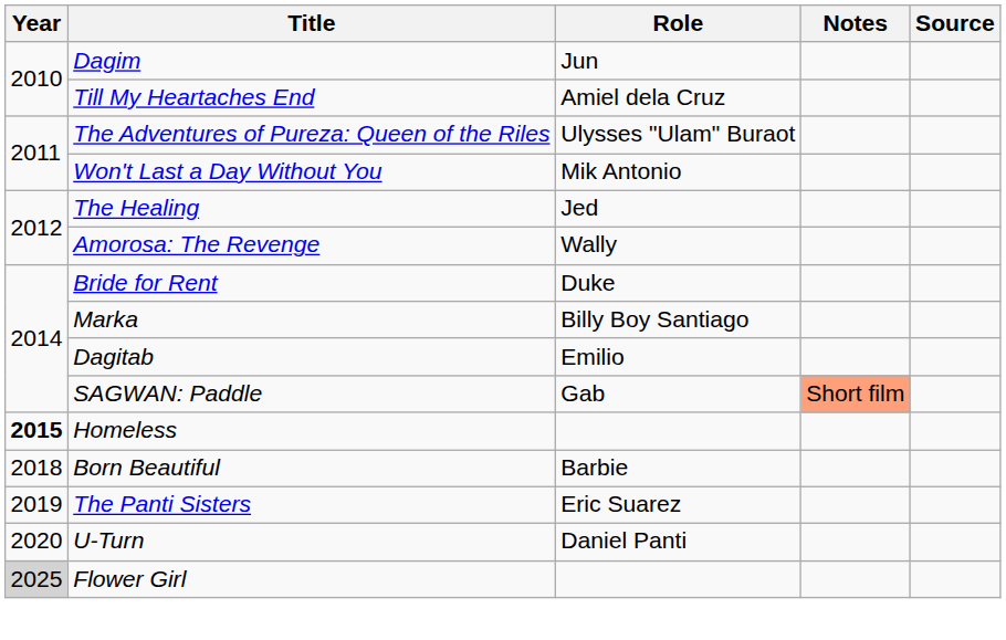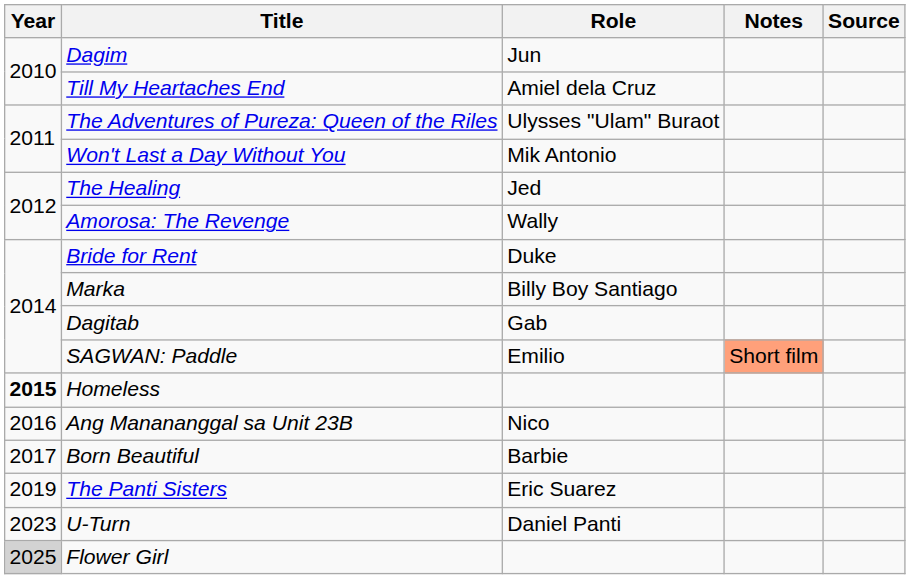Dagitab | Role: Emilio -> Gab
SAGWAN: Paddle | Role: Gab -> Emilio
+ row: 2016 | Ang Manananggal sa Unit 23B | Nico
Born Beautiful | Year: 2018 -> 2017
U-Turn | Year: 2020 -> 2023
